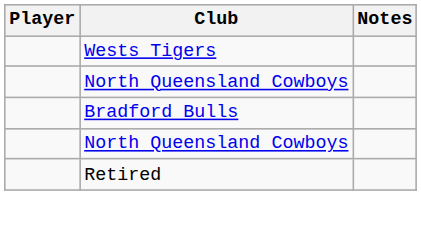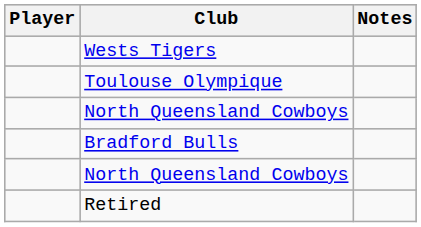+ row: Toulouse Olympique
